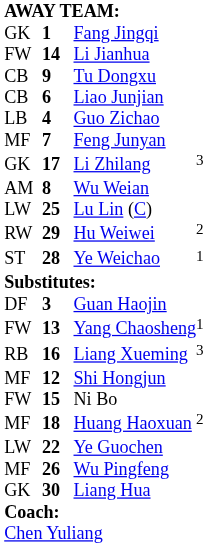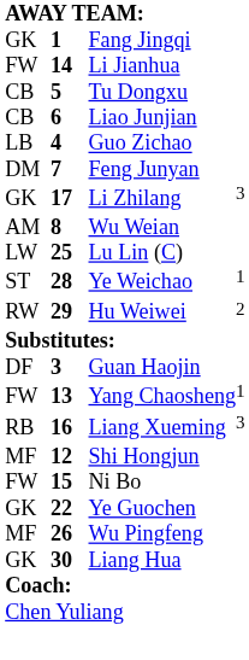Tu Dongxu | column 2: 9 -> 5
Feng Junyan | column 1: MF -> DM
rows swapped: Hu Weiwei <-> Ye Weichao
- row: MF | 18 | Huang Haoxuan | 2
Ye Guochen | column 1: LW -> GK
